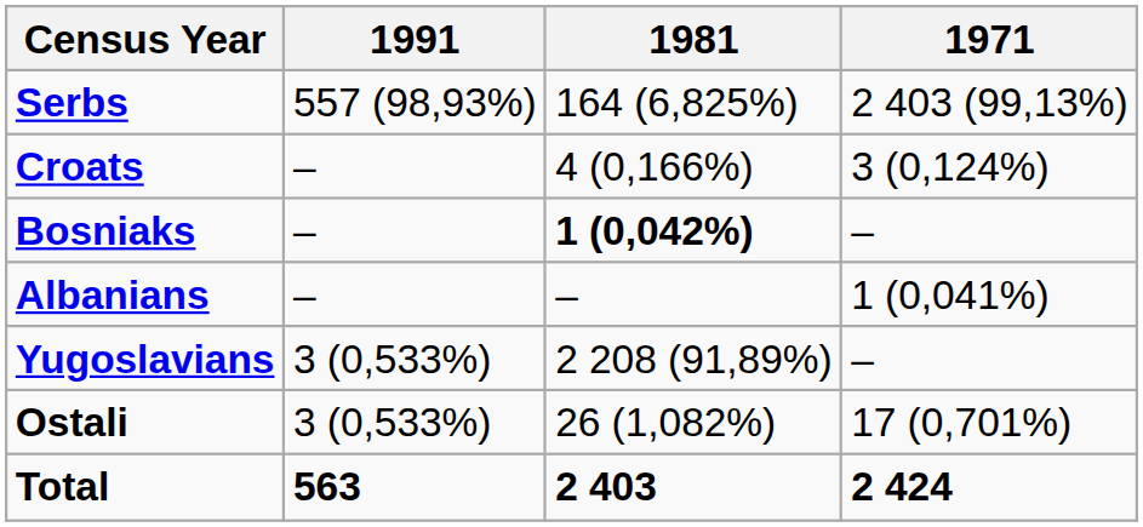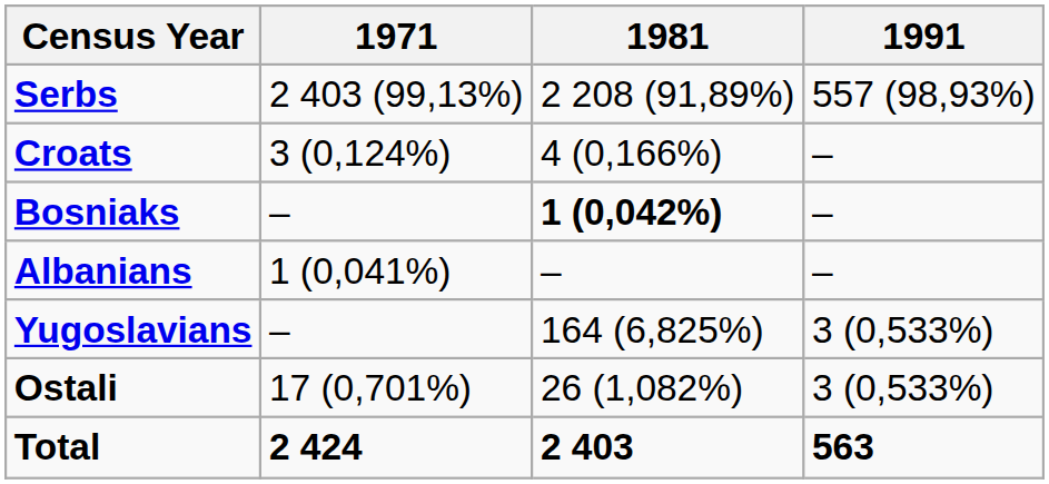columns swapped: 1991 <-> 1971
Serbs | 1981: 164 (6,825%) -> 2 208 (91,89%)
Yugoslavians | 1981: 2 208 (91,89%) -> 164 (6,825%)
